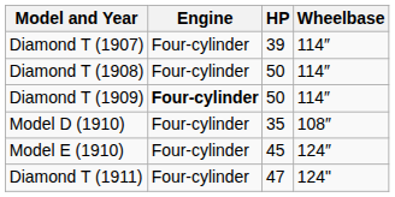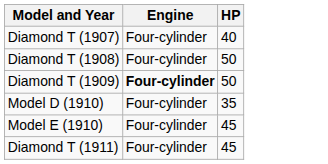- column: Wheelbase | 114″ | 114″ | 114″ | 108″ | 124″ | 124"
Diamond T (1907) | HP: 39 -> 40
Diamond T (1911) | HP: 47 -> 45
